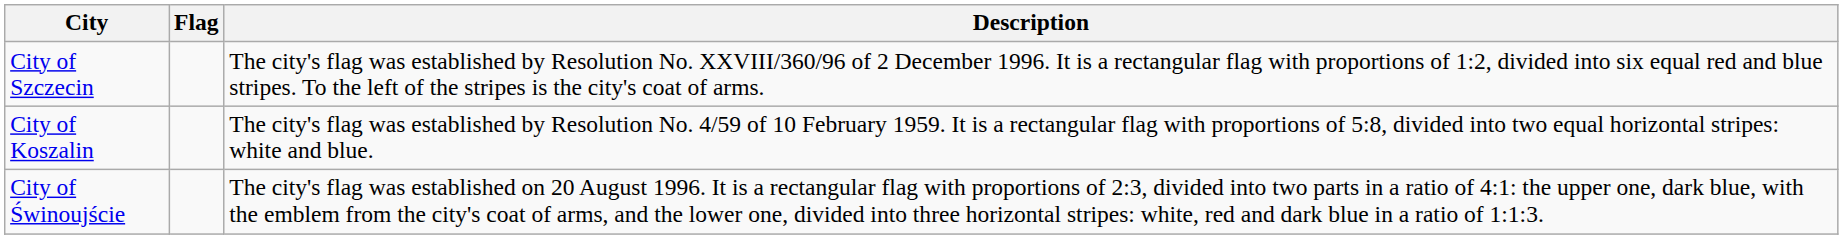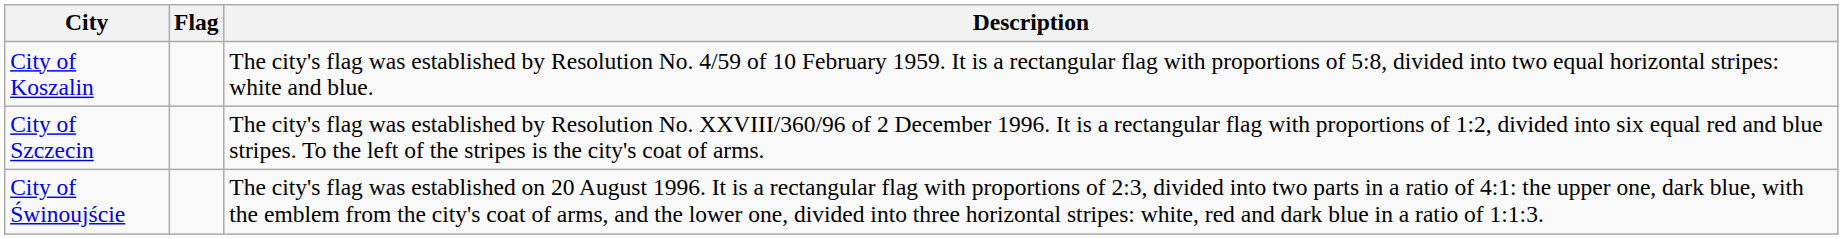rows swapped: City of Koszalin <-> City of Szczecin
